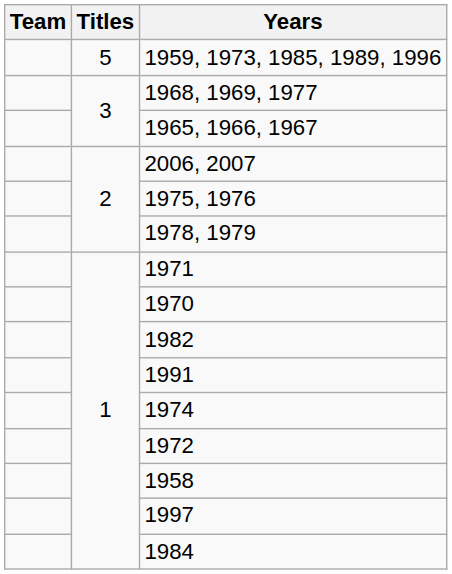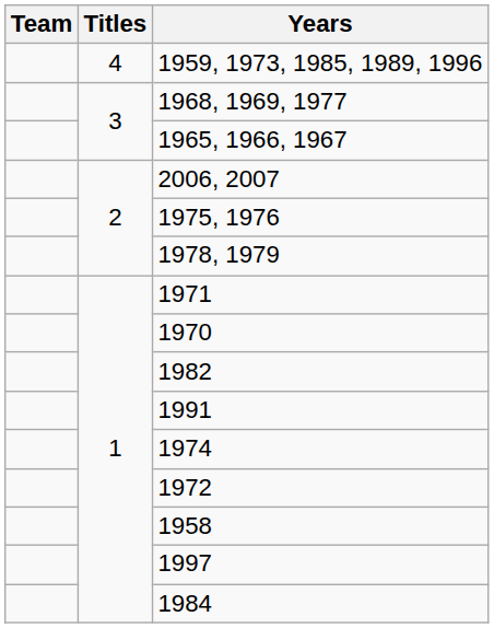1959, 1973, 1985, 1989, 1996 | Titles: 5 -> 4
